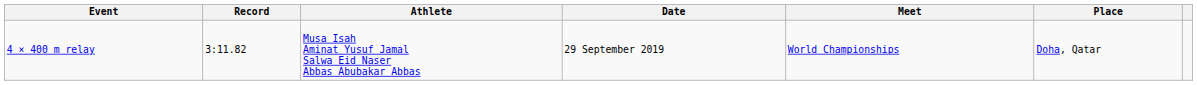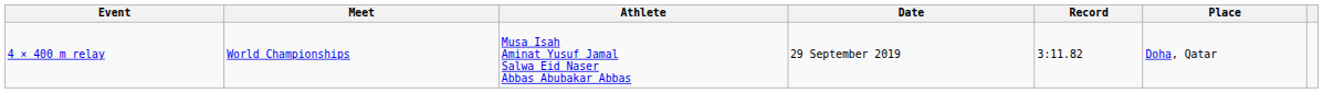columns swapped: Record <-> Meet
